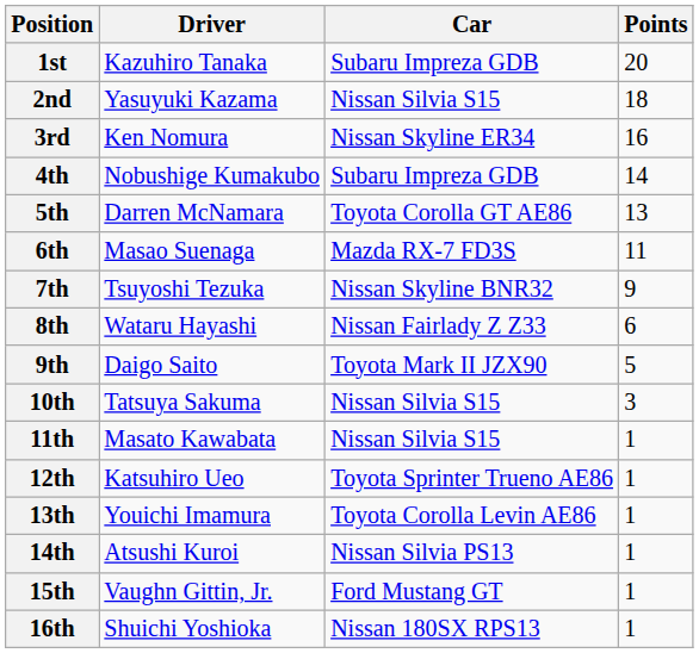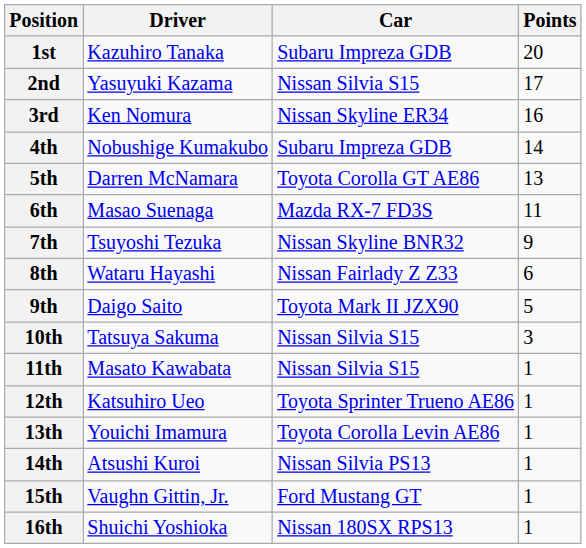2nd | Points: 18 -> 17
